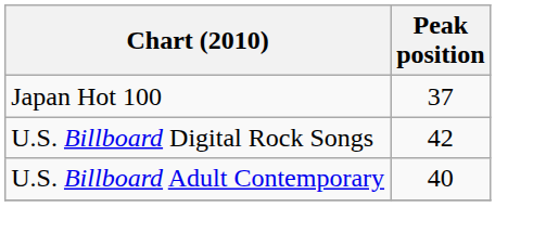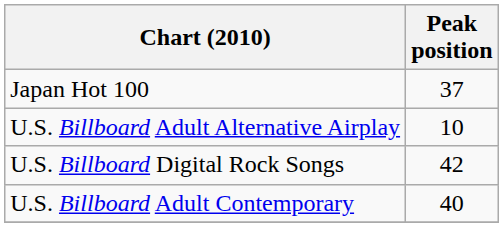+ row: U.S. Billboard Adult Alternative Airplay | 10
